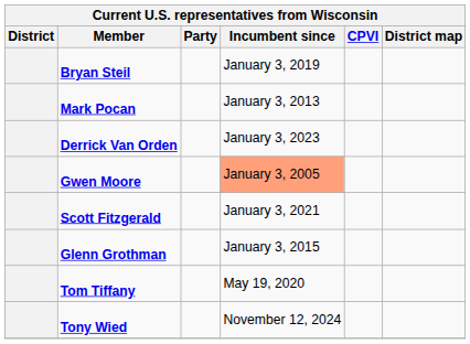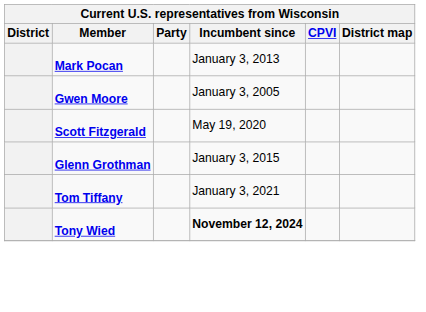- row: Bryan Steil | January 3, 2019
- row: Derrick Van Orden | January 3, 2023
Gwen Moore | Incumbent since: lightsalmon background -> no background
Scott Fitzgerald | Incumbent since: January 3, 2021 -> May 19, 2020
Tom Tiffany | Incumbent since: May 19, 2020 -> January 3, 2021
Tony Wied | Incumbent since: normal -> bold
